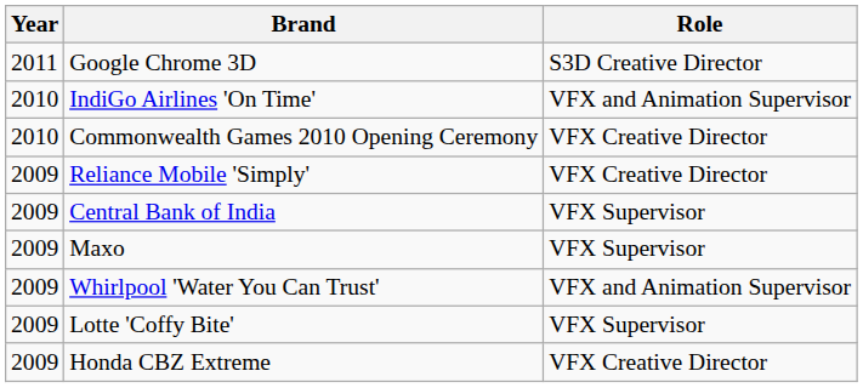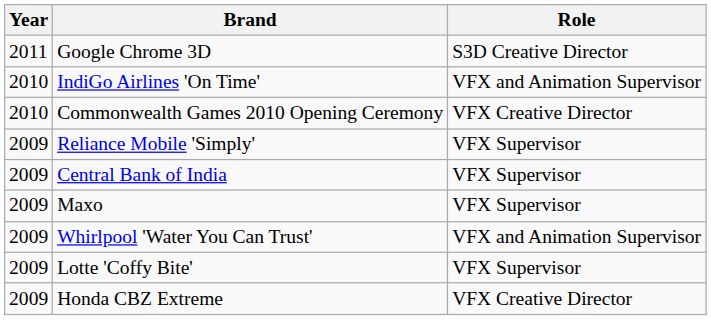Reliance Mobile 'Simply' | Role: VFX Creative Director -> VFX Supervisor
